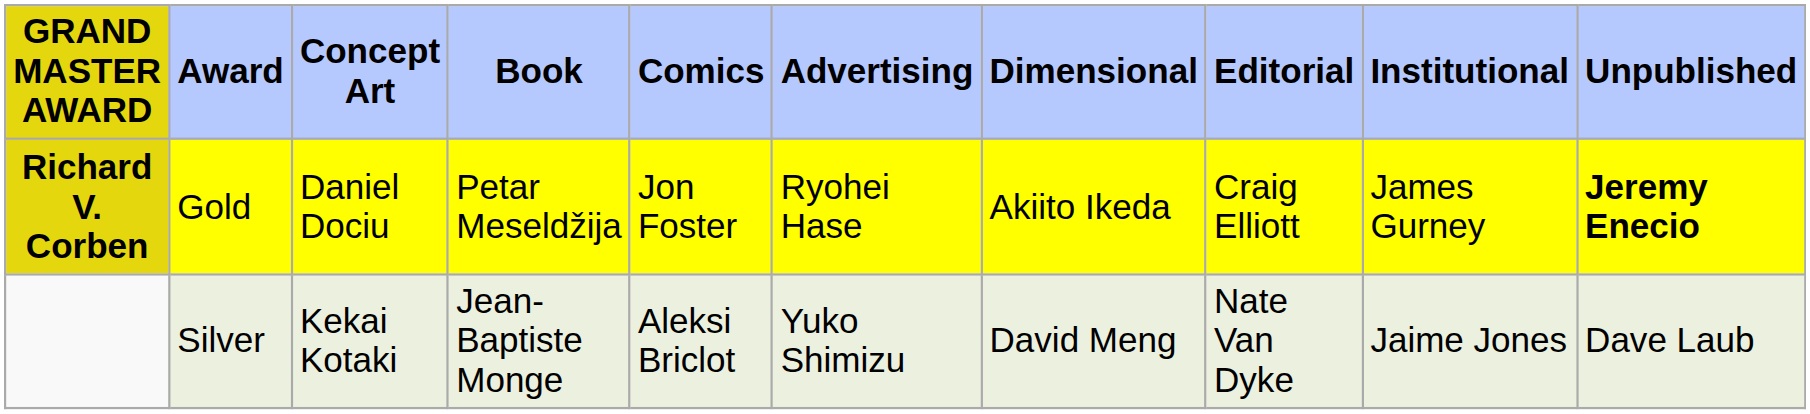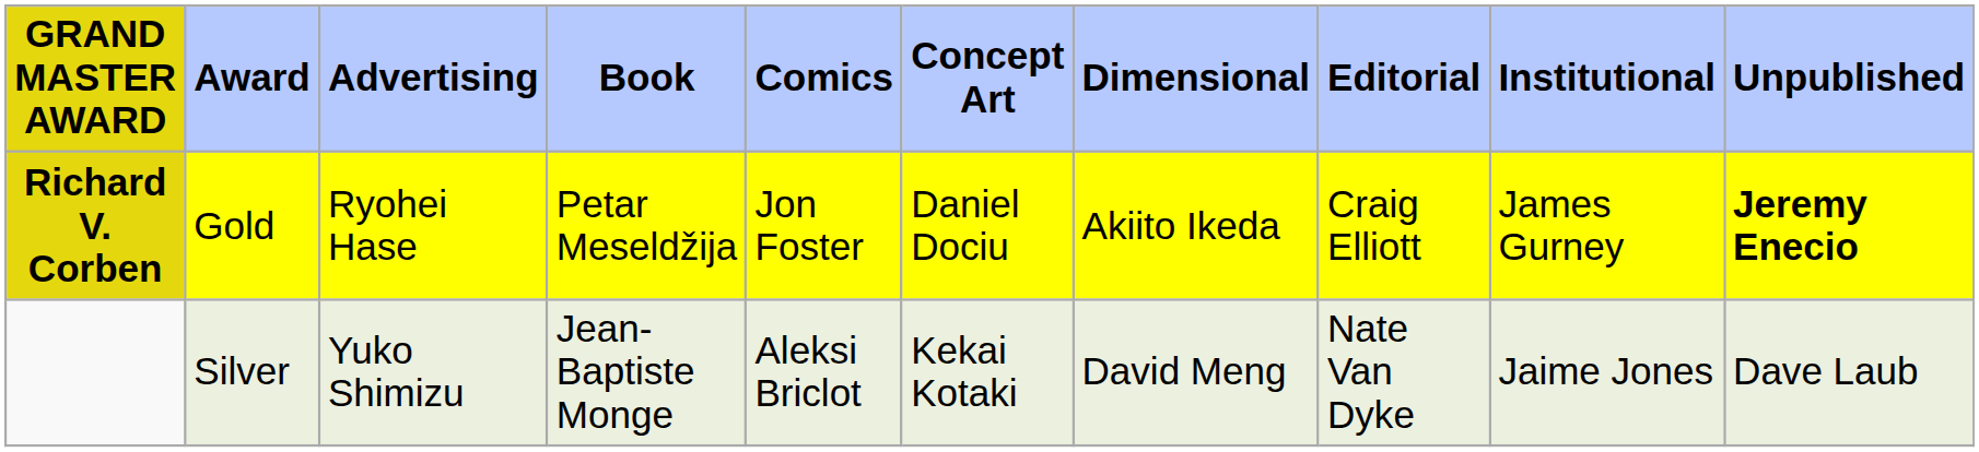columns swapped: Advertising <-> Concept Art
